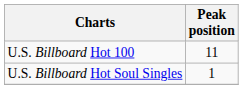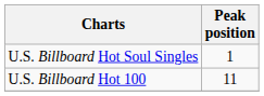rows swapped: U.S. Billboard Hot 100 <-> U.S. Billboard Hot Soul Singles
